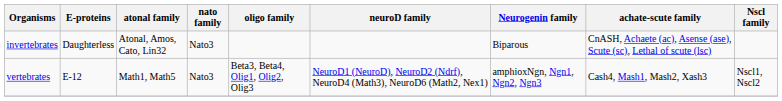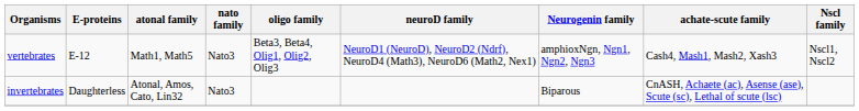rows swapped: invertebrates <-> vertebrates
